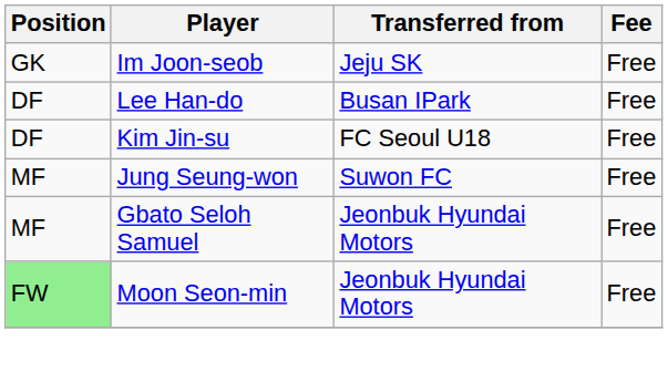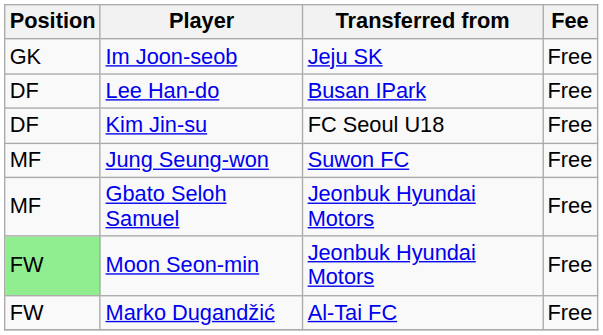+ row: FW | Marko Dugandžić | Al-Tai FC | Free
